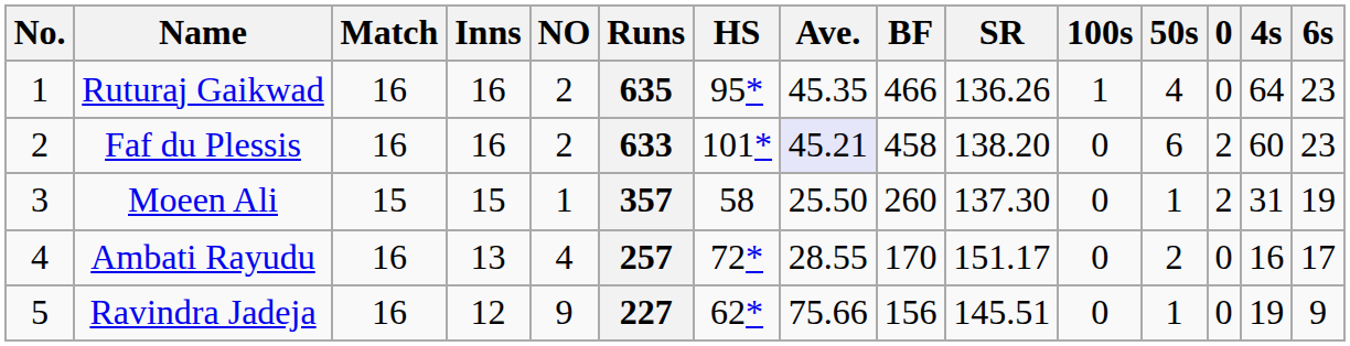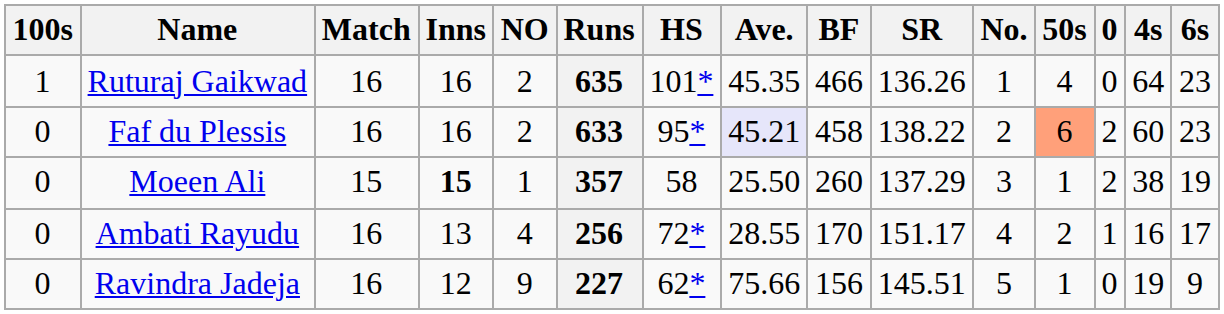columns swapped: No. <-> 100s
Ruturaj Gaikwad | HS: 95* -> 101*
Faf du Plessis | HS: 101* -> 95*
Faf du Plessis | SR: 138.20 -> 138.22
Faf du Plessis | 50s: no background -> lightsalmon background
Moeen Ali | Inns: normal -> bold
Moeen Ali | SR: 137.30 -> 137.29
Moeen Ali | 4s: 31 -> 38
Ambati Rayudu | Runs: 257 -> 256
Ambati Rayudu | 0: 0 -> 1
